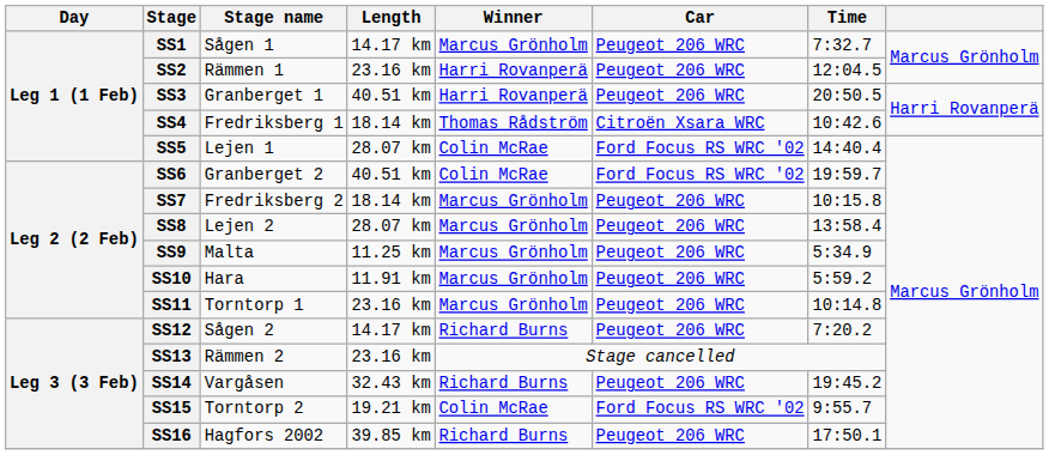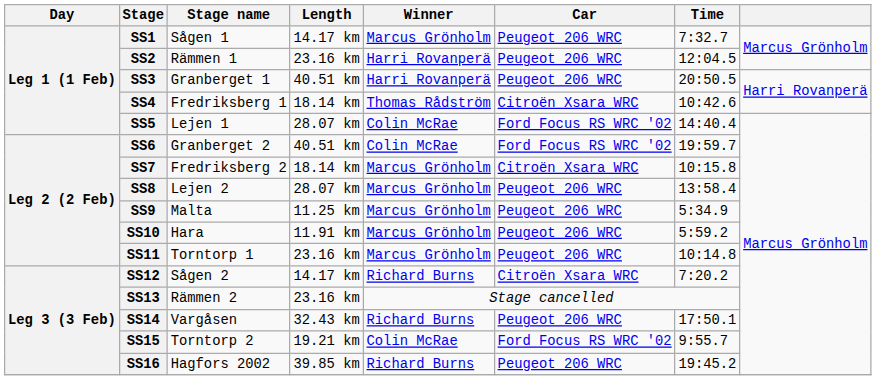SS7 | Car: Peugeot 206 WRC -> Citroën Xsara WRC
SS12 | Car: Peugeot 206 WRC -> Citroën Xsara WRC
SS14 | Time: 19:45.2 -> 17:50.1
SS16 | Time: 17:50.1 -> 19:45.2
